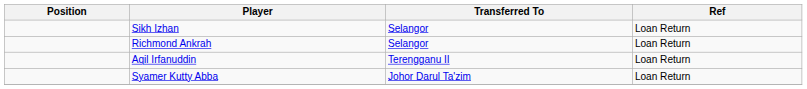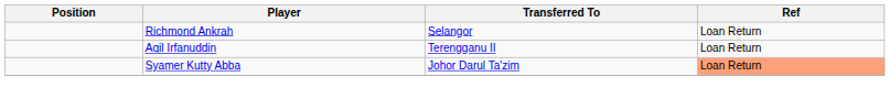- row: Sikh Izhan | Selangor | Loan Return
Syamer Kutty Abba | Ref: no background -> lightsalmon background
